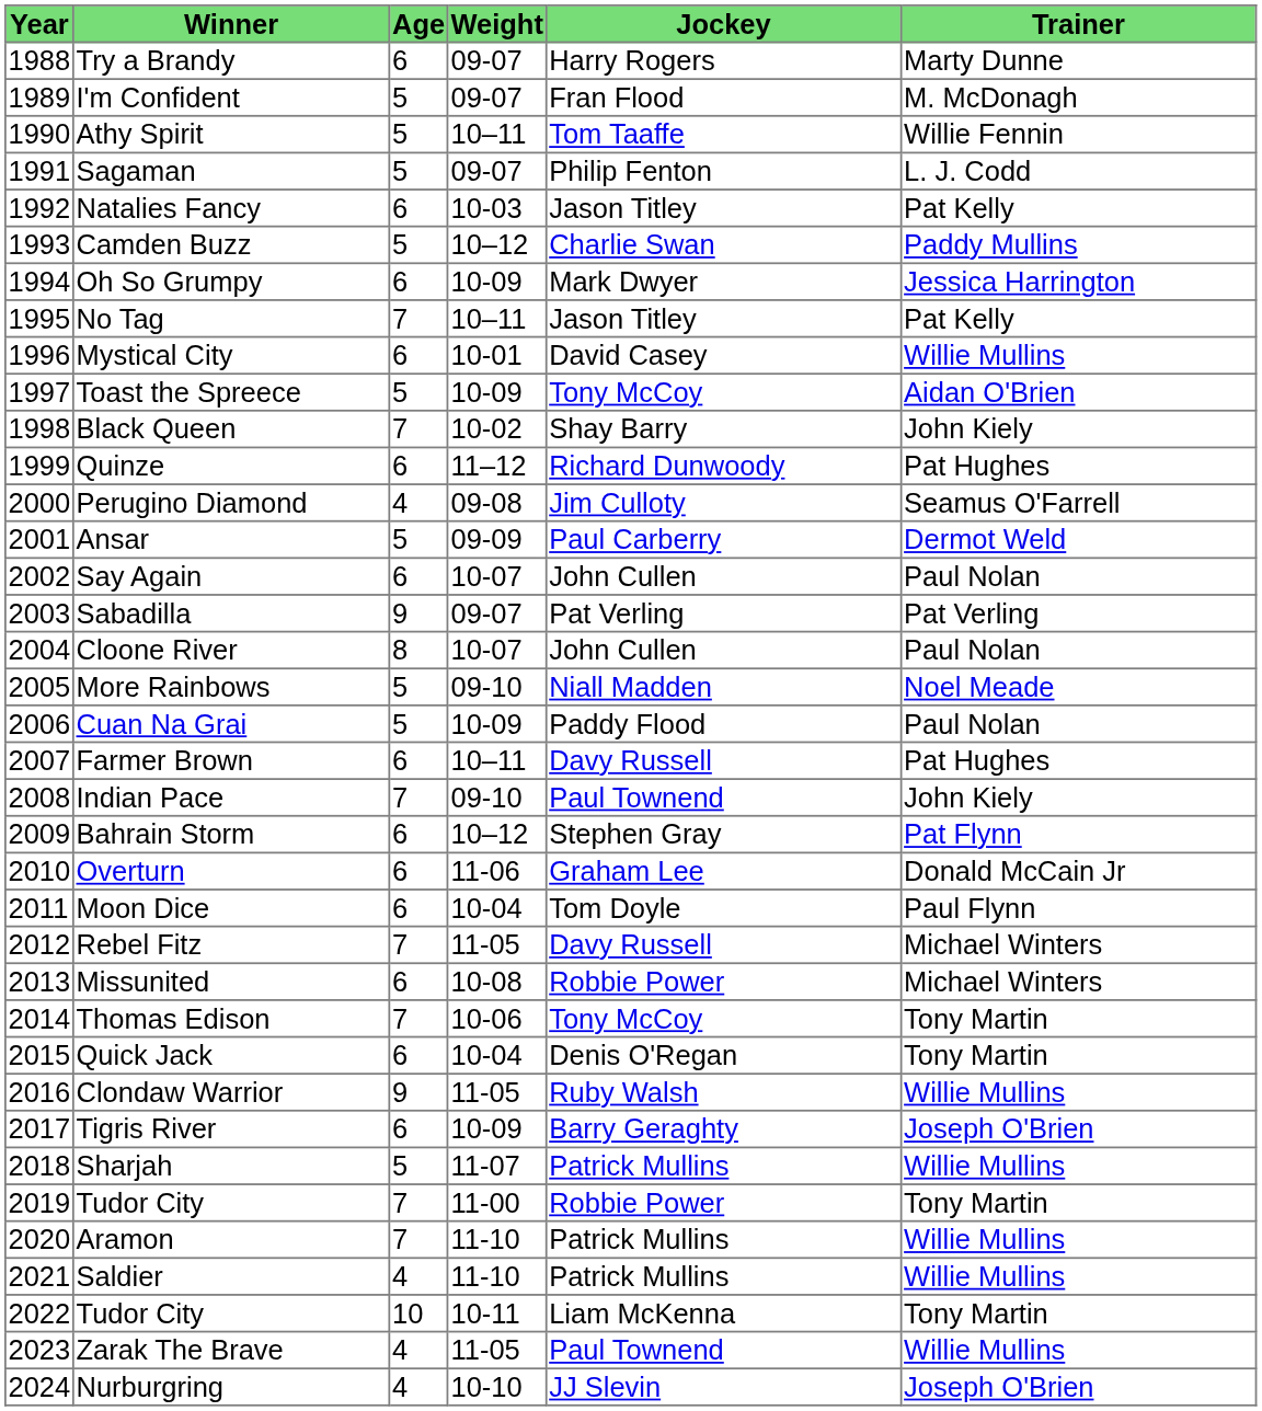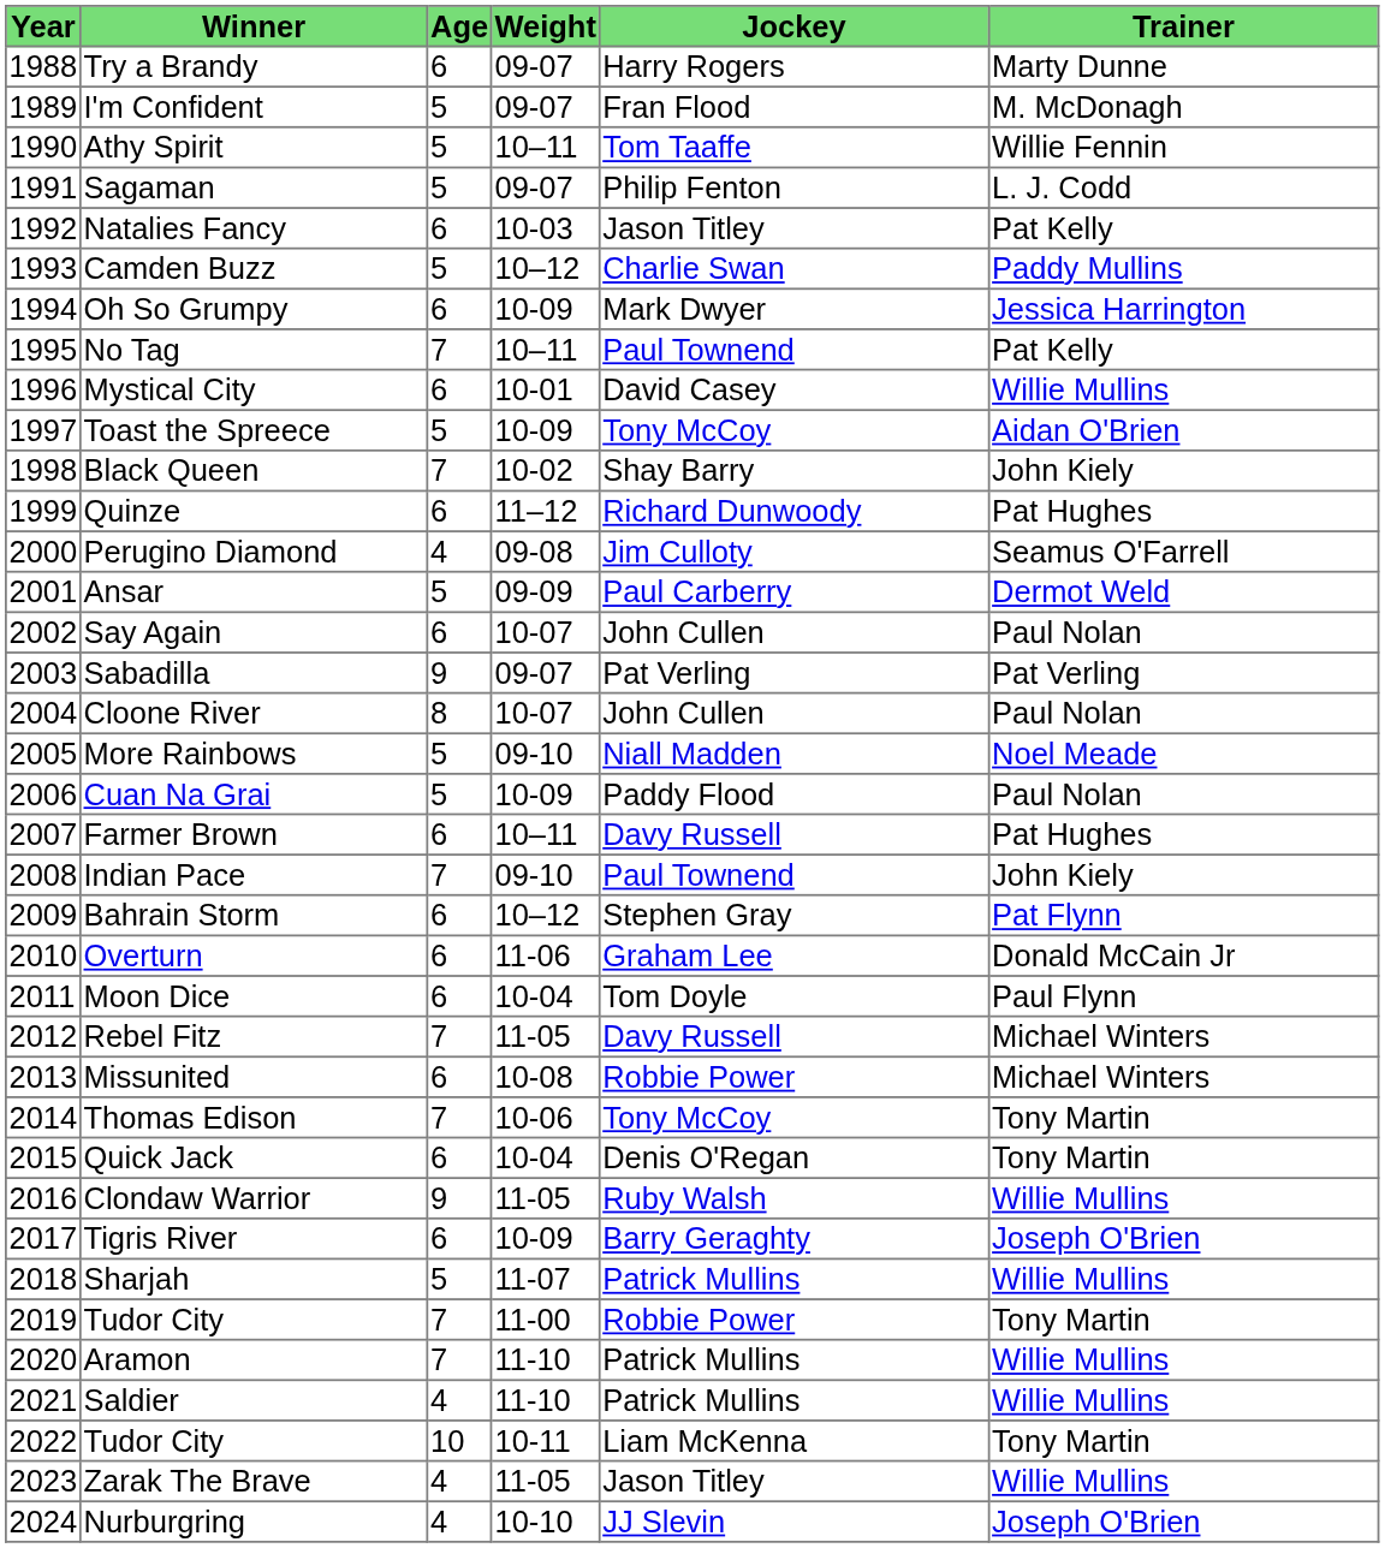No Tag | Jockey: Jason Titley -> Paul Townend
Zarak The Brave | Jockey: Paul Townend -> Jason Titley
